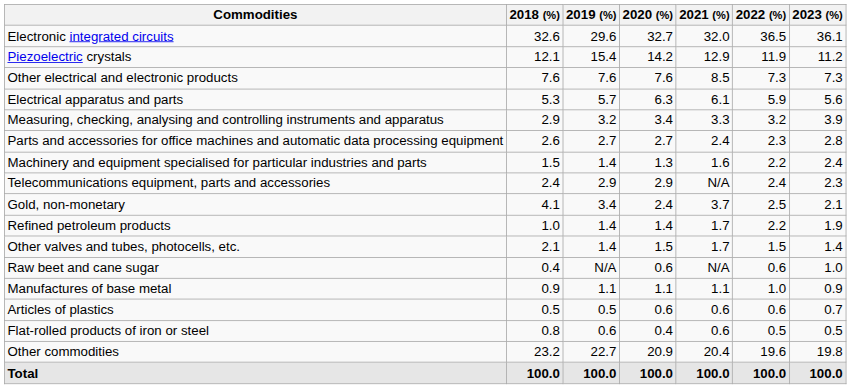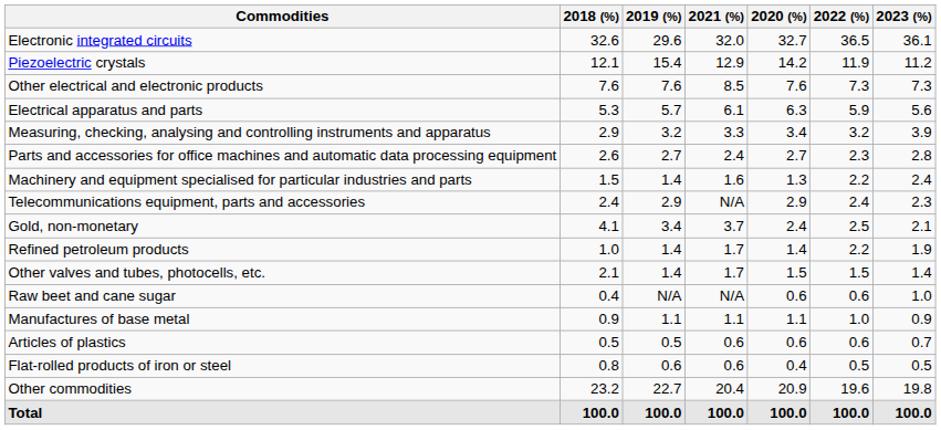columns swapped: 2020 (%) <-> 2021 (%)
